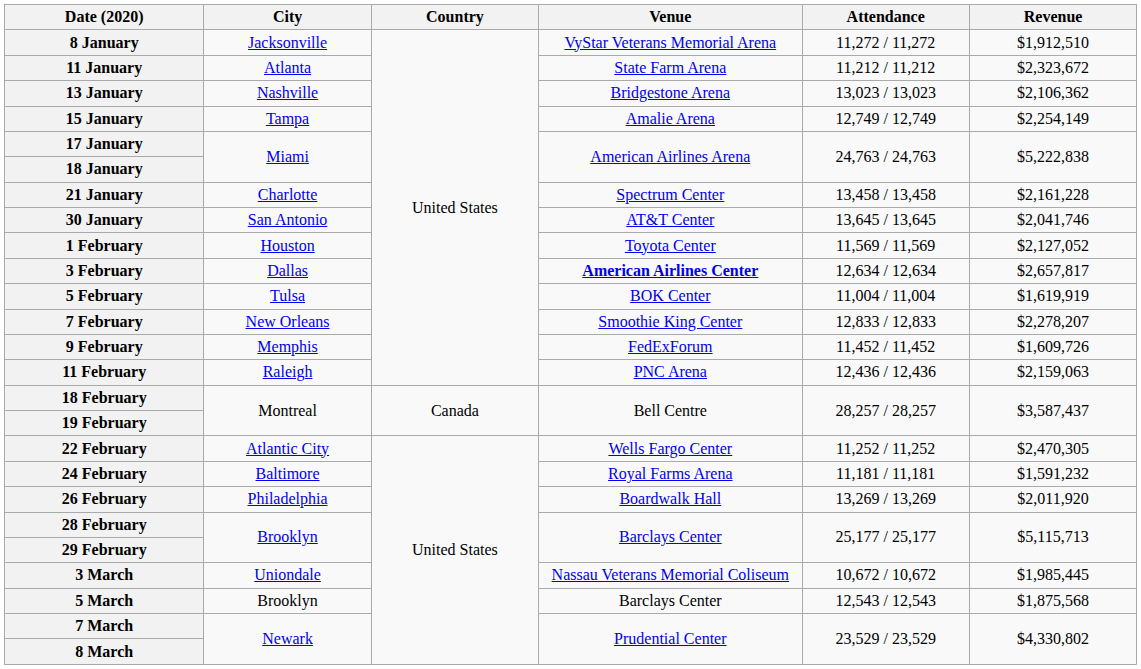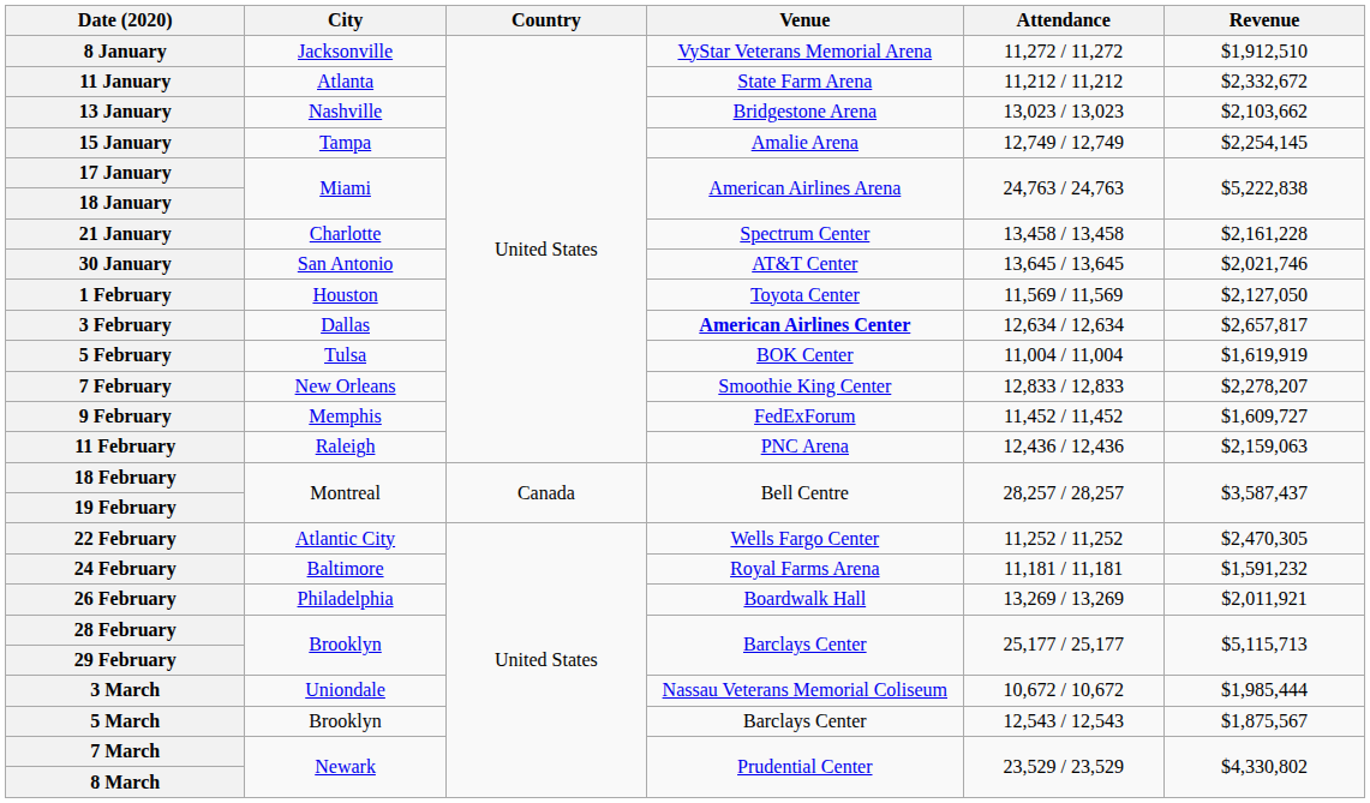11 January | Revenue: $2,323,672 -> $2,332,672
13 January | Revenue: $2,106,362 -> $2,103,662
15 January | Revenue: $2,254,149 -> $2,254,145
30 January | Revenue: $2,041,746 -> $2,021,746
1 February | Revenue: $2,127,052 -> $2,127,050
9 February | Revenue: $1,609,726 -> $1,609,727
26 February | Revenue: $2,011,920 -> $2,011,921
3 March | Revenue: $1,985,445 -> $1,985,444
5 March | Revenue: $1,875,568 -> $1,875,567
